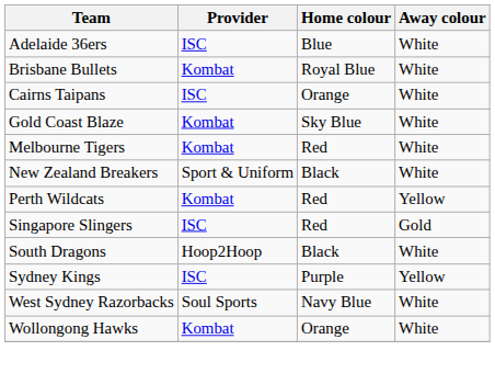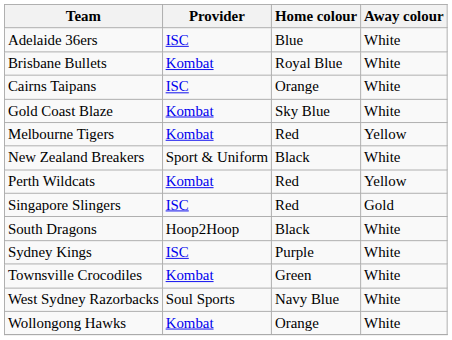Melbourne Tigers | Away colour: White -> Yellow
Sydney Kings | Away colour: Yellow -> White
+ row: Townsville Crocodiles | Kombat | Green | White
